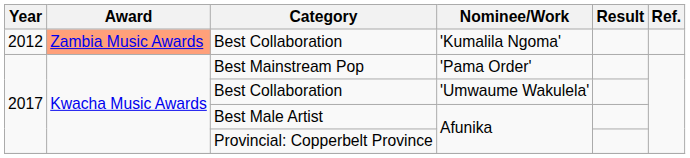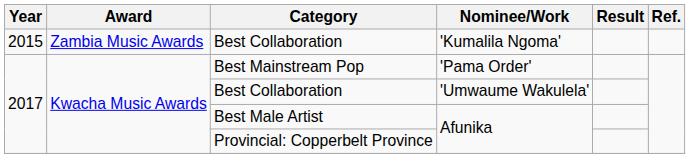Best Collaboration / 'Kumalila Ngoma' | Year: 2012 -> 2015
Best Collaboration / 'Kumalila Ngoma' | Award: lightsalmon background -> no background
